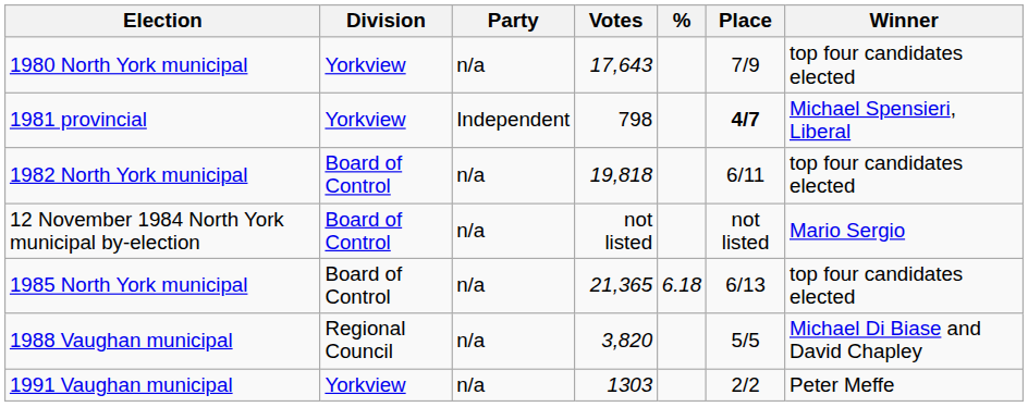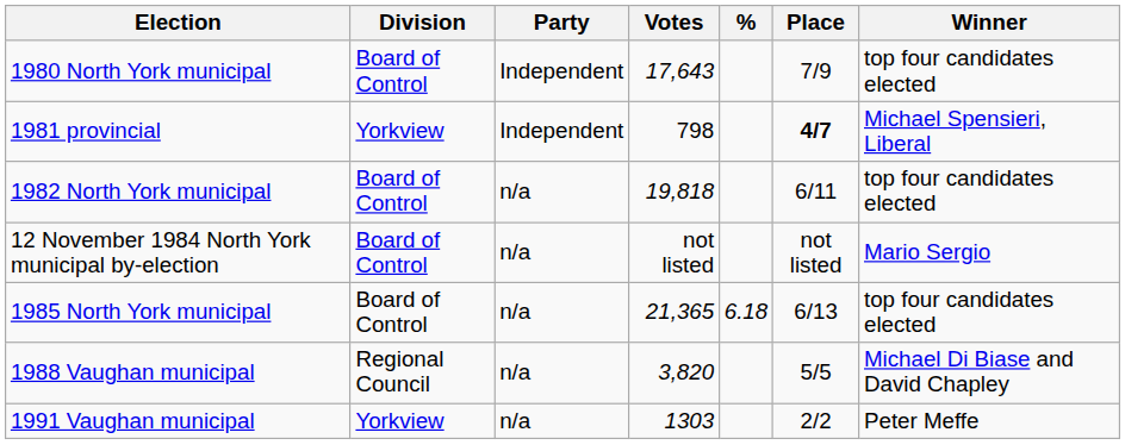1980 North York municipal | Division: Yorkview -> Board of Control
1980 North York municipal | Party: n/a -> Independent
